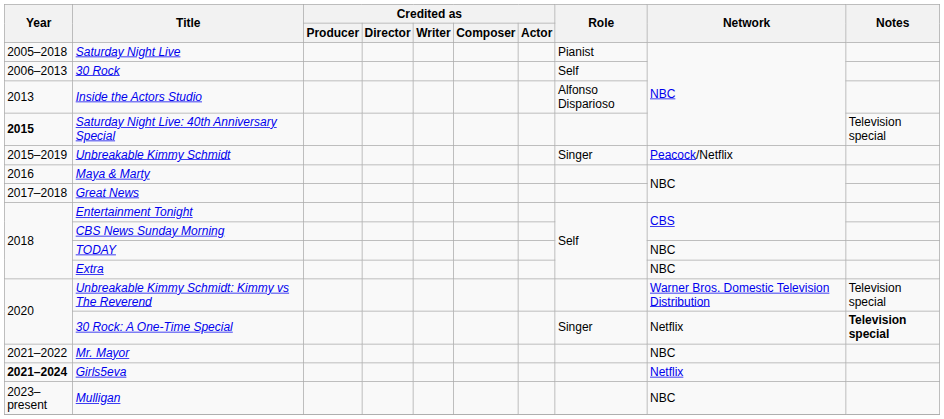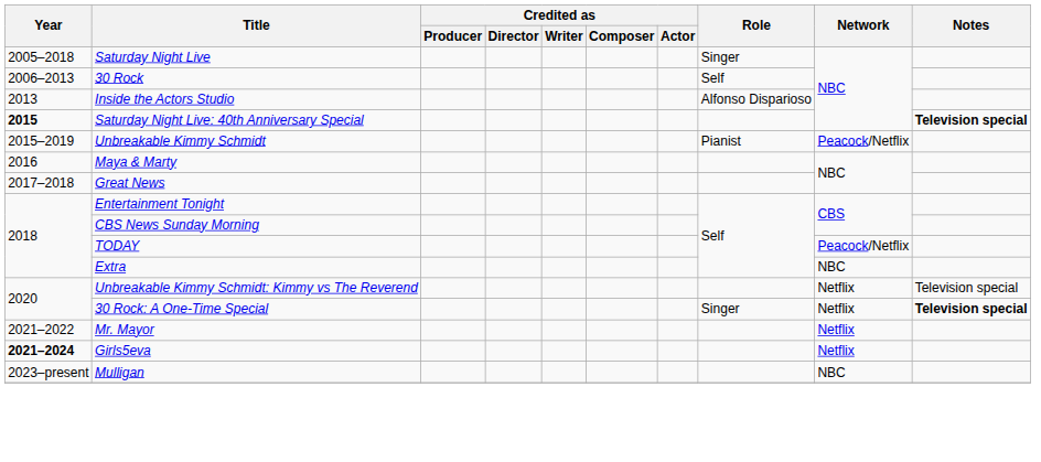Saturday Night Live | Role: Pianist -> Singer
Saturday Night Live: 40th Anniversary Special | Notes: normal -> bold
Unbreakable Kimmy Schmidt | Role: Singer -> Pianist
TODAY | Network: NBC -> Peacock/Netflix
Unbreakable Kimmy Schmidt: Kimmy vs The Reverend | Network: Warner Bros. Domestic Television Distribution -> Netflix
Mr. Mayor | Network: NBC -> Netflix
